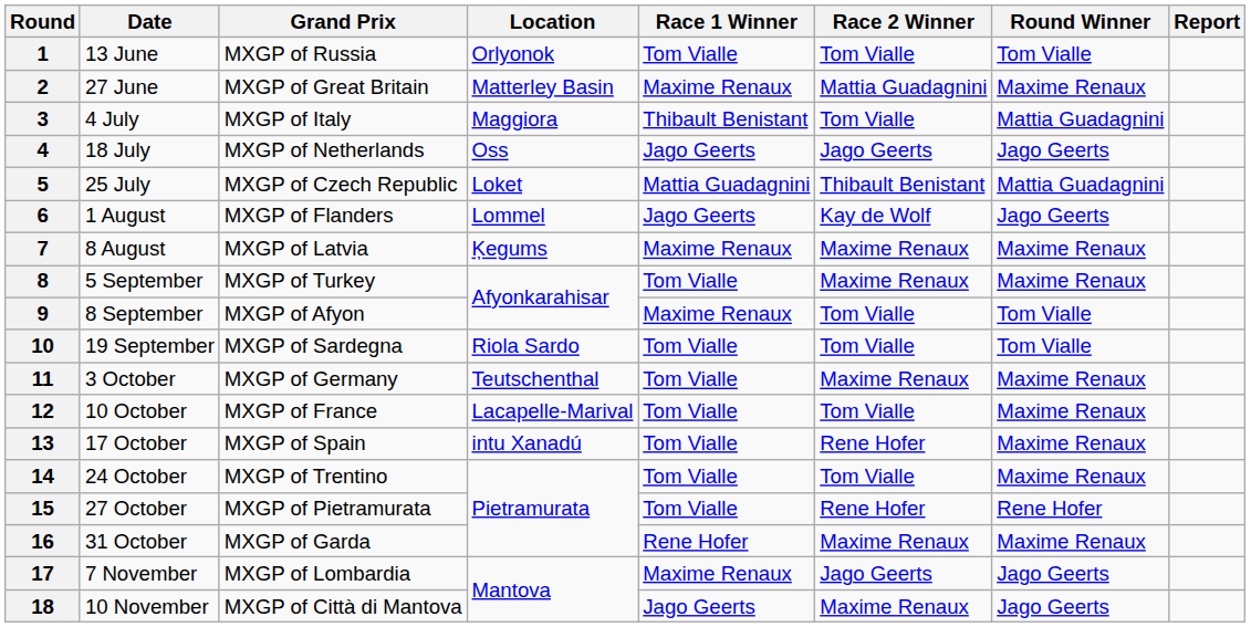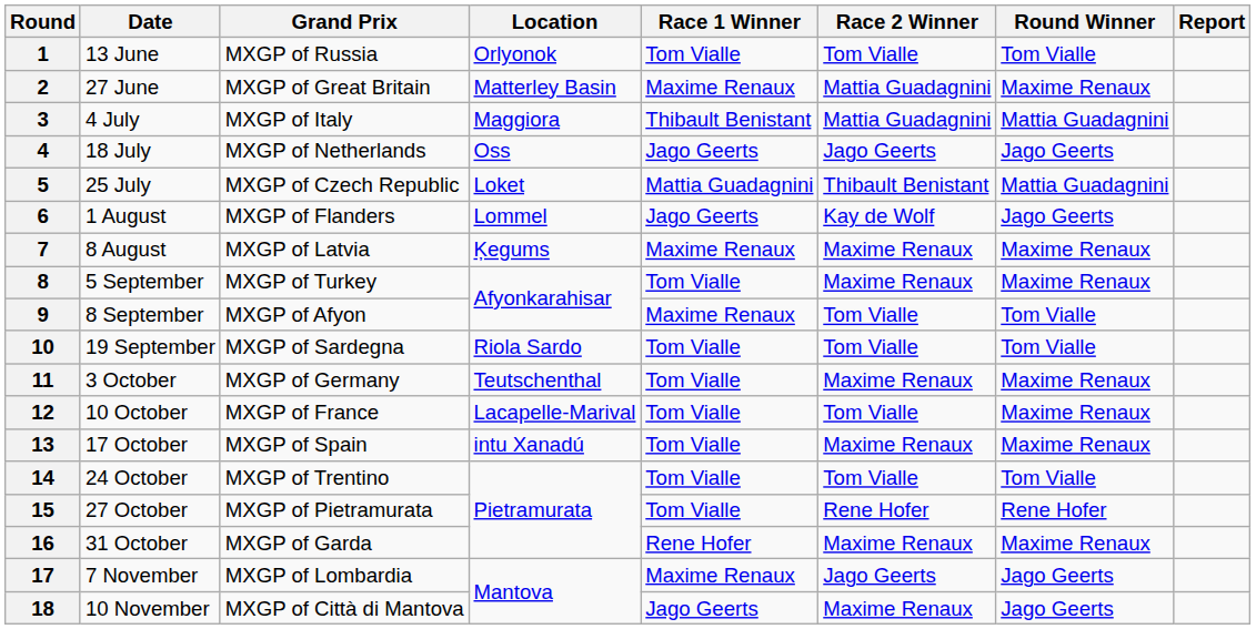3 | Race 2 Winner: Tom Vialle -> Mattia Guadagnini
13 | Race 2 Winner: Rene Hofer -> Maxime Renaux
14 | Round Winner: Maxime Renaux -> Tom Vialle
